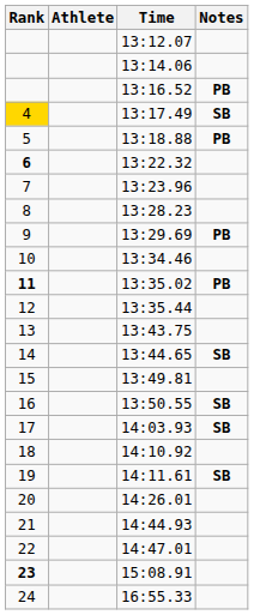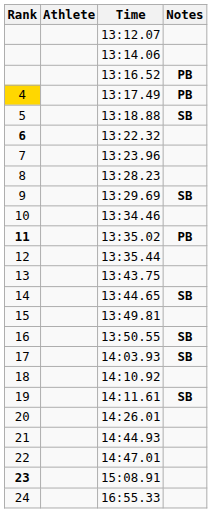13:17.49 | Notes: SB -> PB
13:18.88 | Notes: PB -> SB
13:29.69 | Notes: PB -> SB
